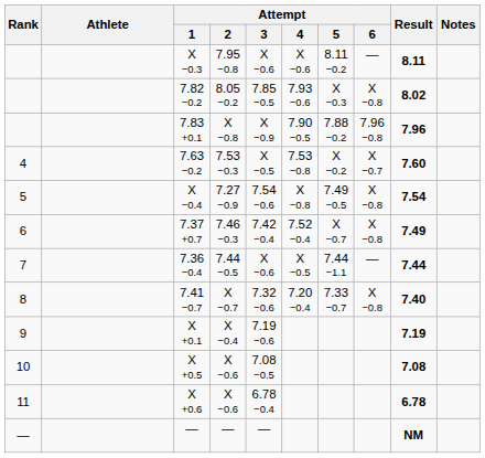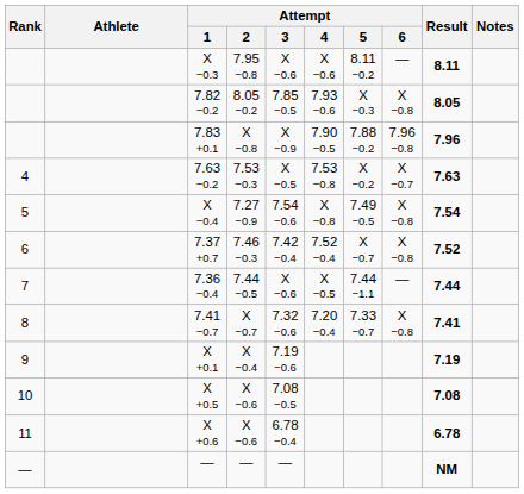7.82 −0.2 | Result: 8.02 -> 8.05
7.63 −0.2 | Result: 7.60 -> 7.63
7.37 +0.7 | Result: 7.49 -> 7.52
7.41 −0.7 | Result: 7.40 -> 7.41
